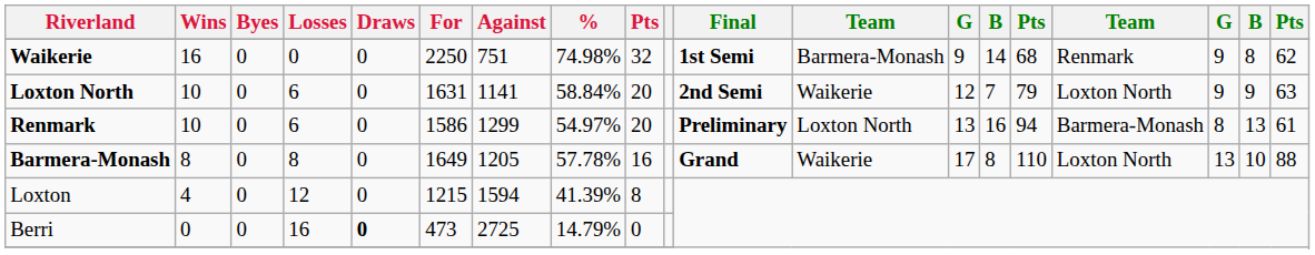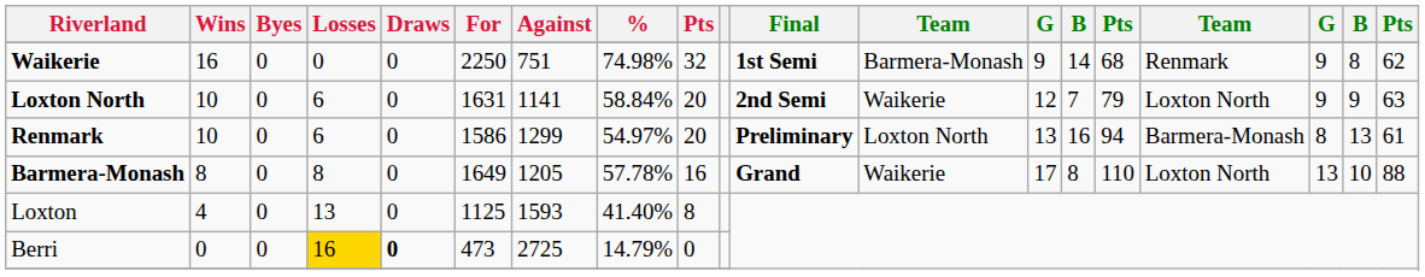Loxton | Losses: 12 -> 13
Loxton | For: 1215 -> 1125
Loxton | Against: 1594 -> 1593
Loxton | %: 41.39% -> 41.40%
Berri | Losses: no background -> gold background
